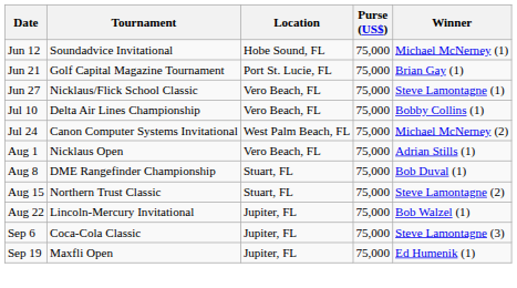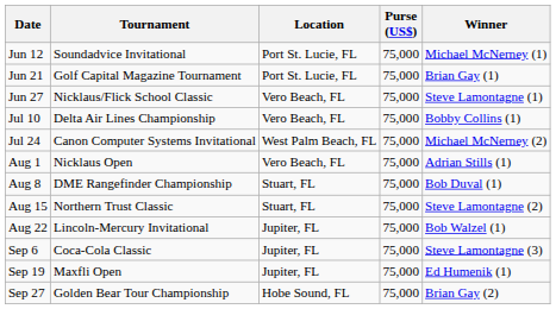Jun 12 | Location: Hobe Sound, FL -> Port St. Lucie, FL
+ row: Sep 27 | Golden Bear Tour Championship | Hobe Sound, FL | 75,000 | Brian Gay (2)
